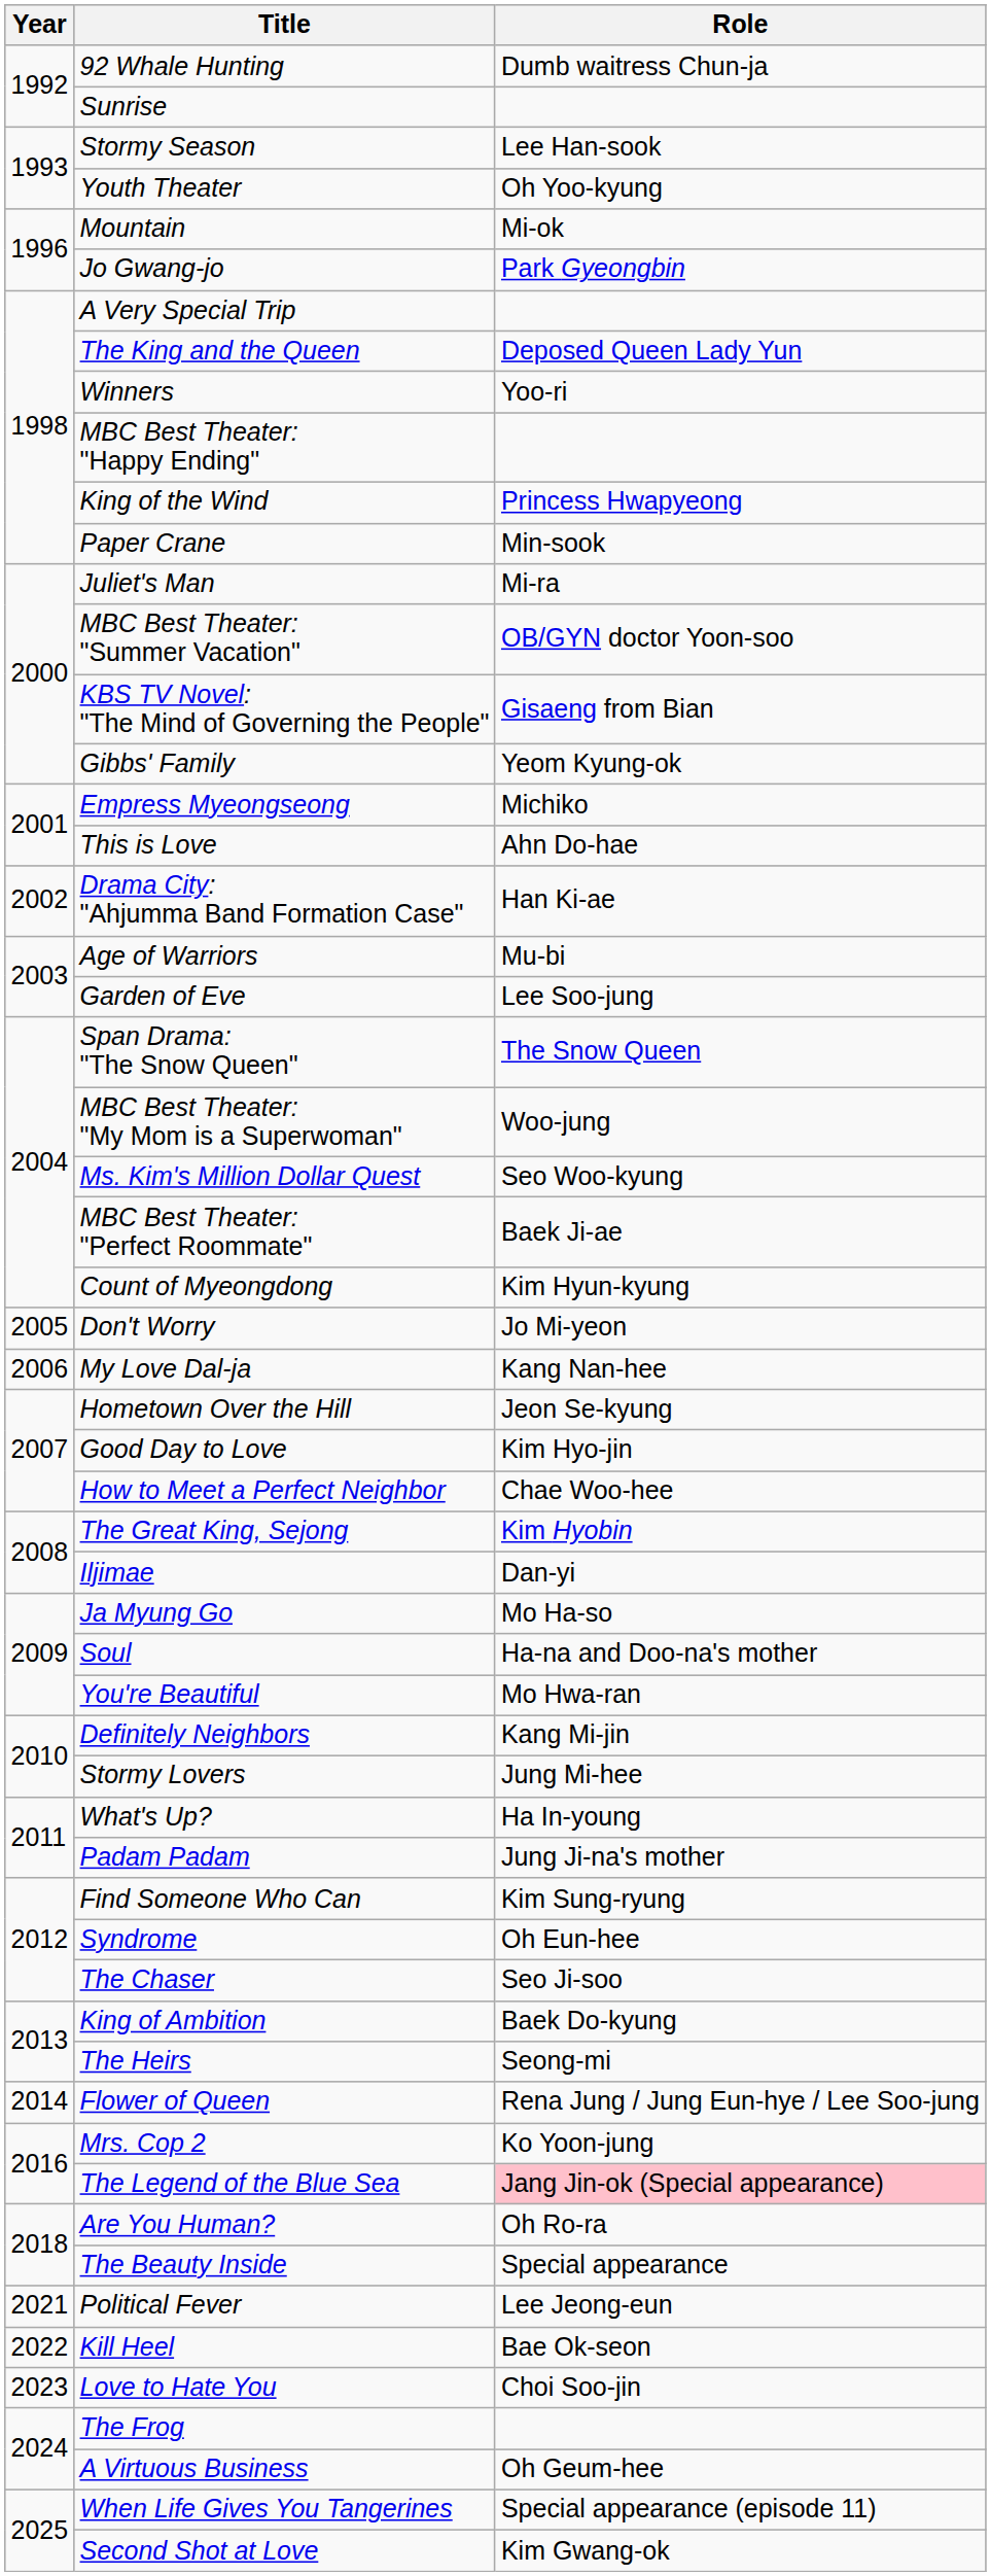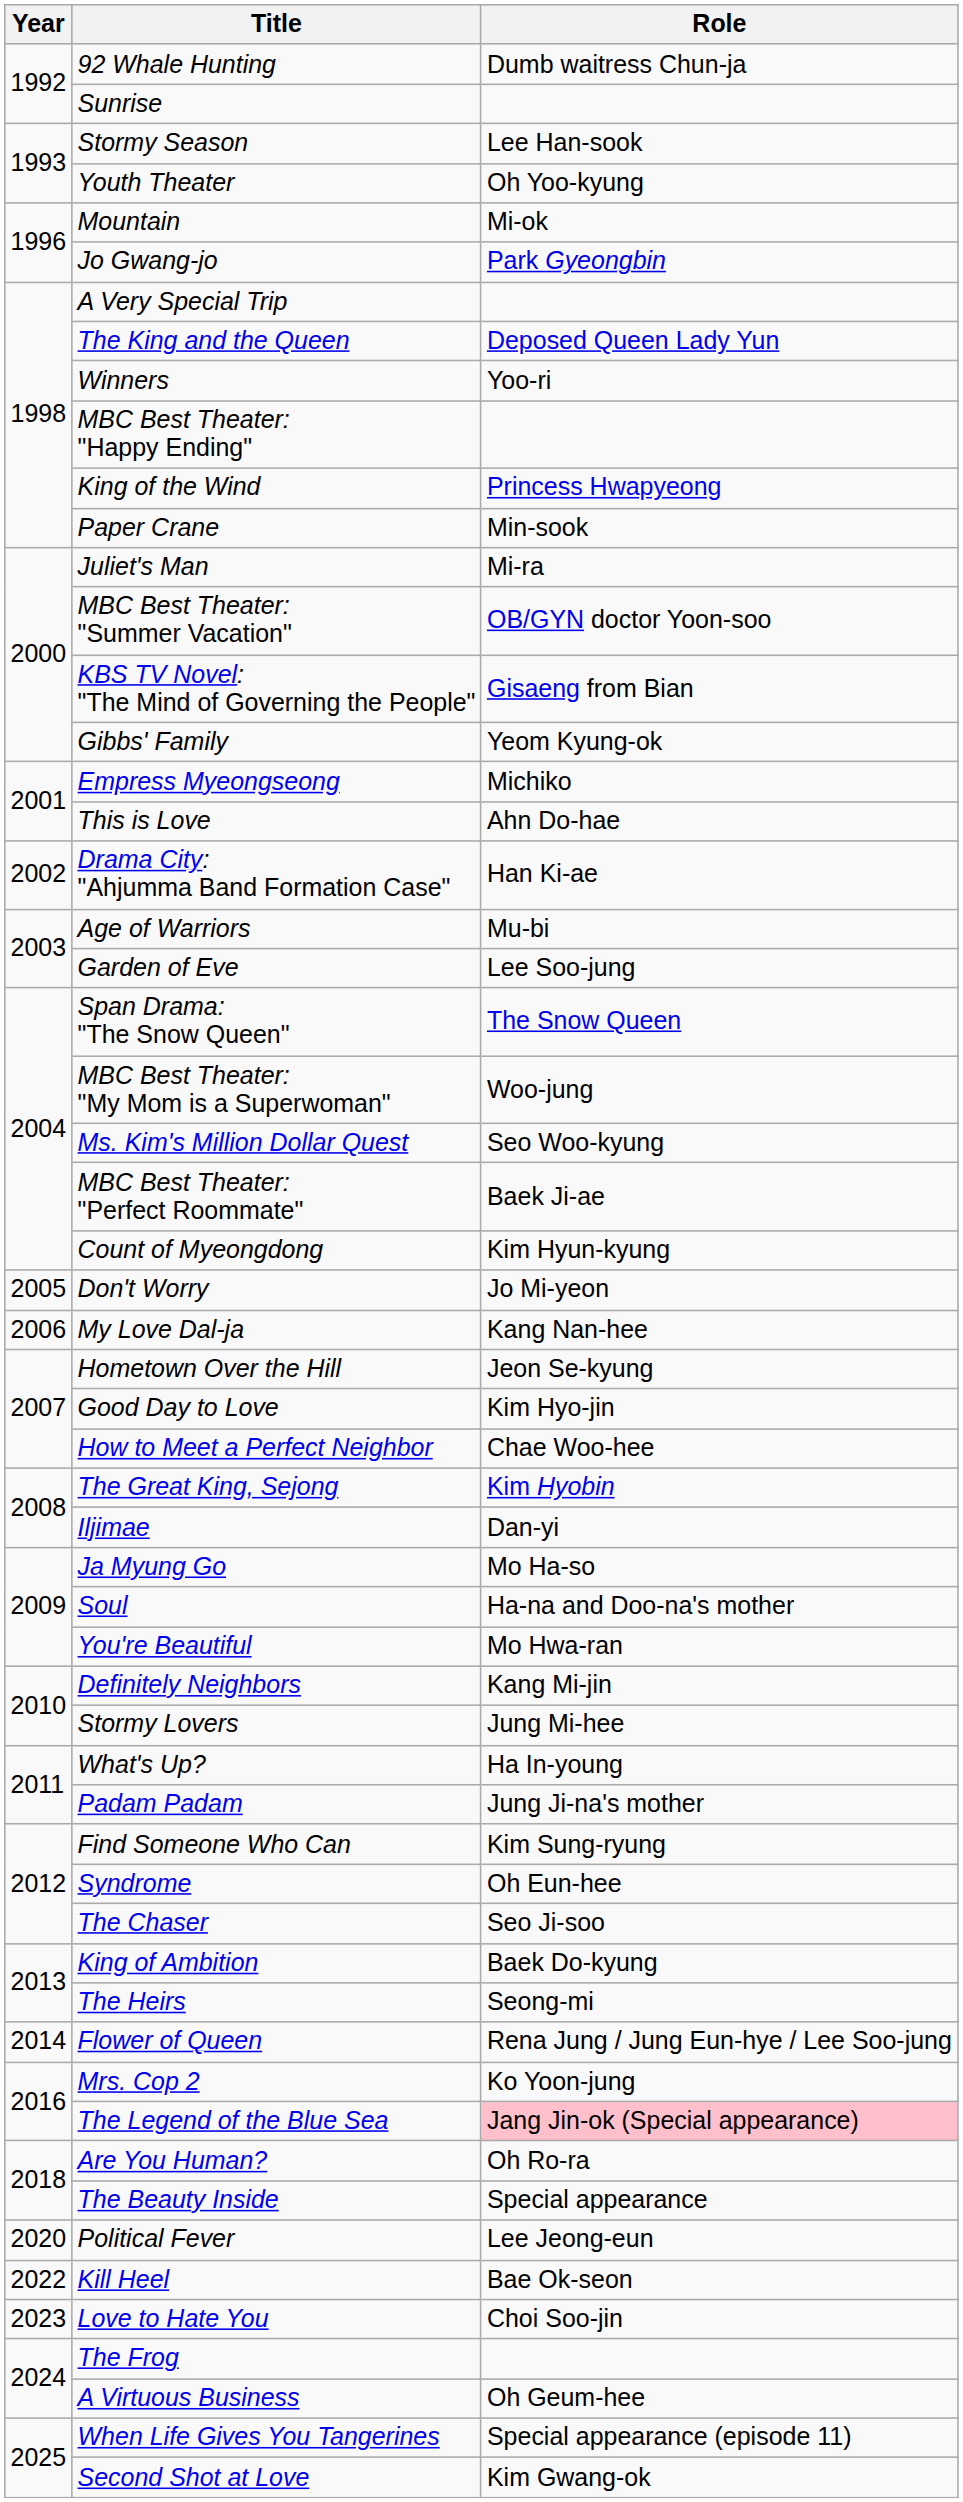Political Fever | Year: 2021 -> 2020
